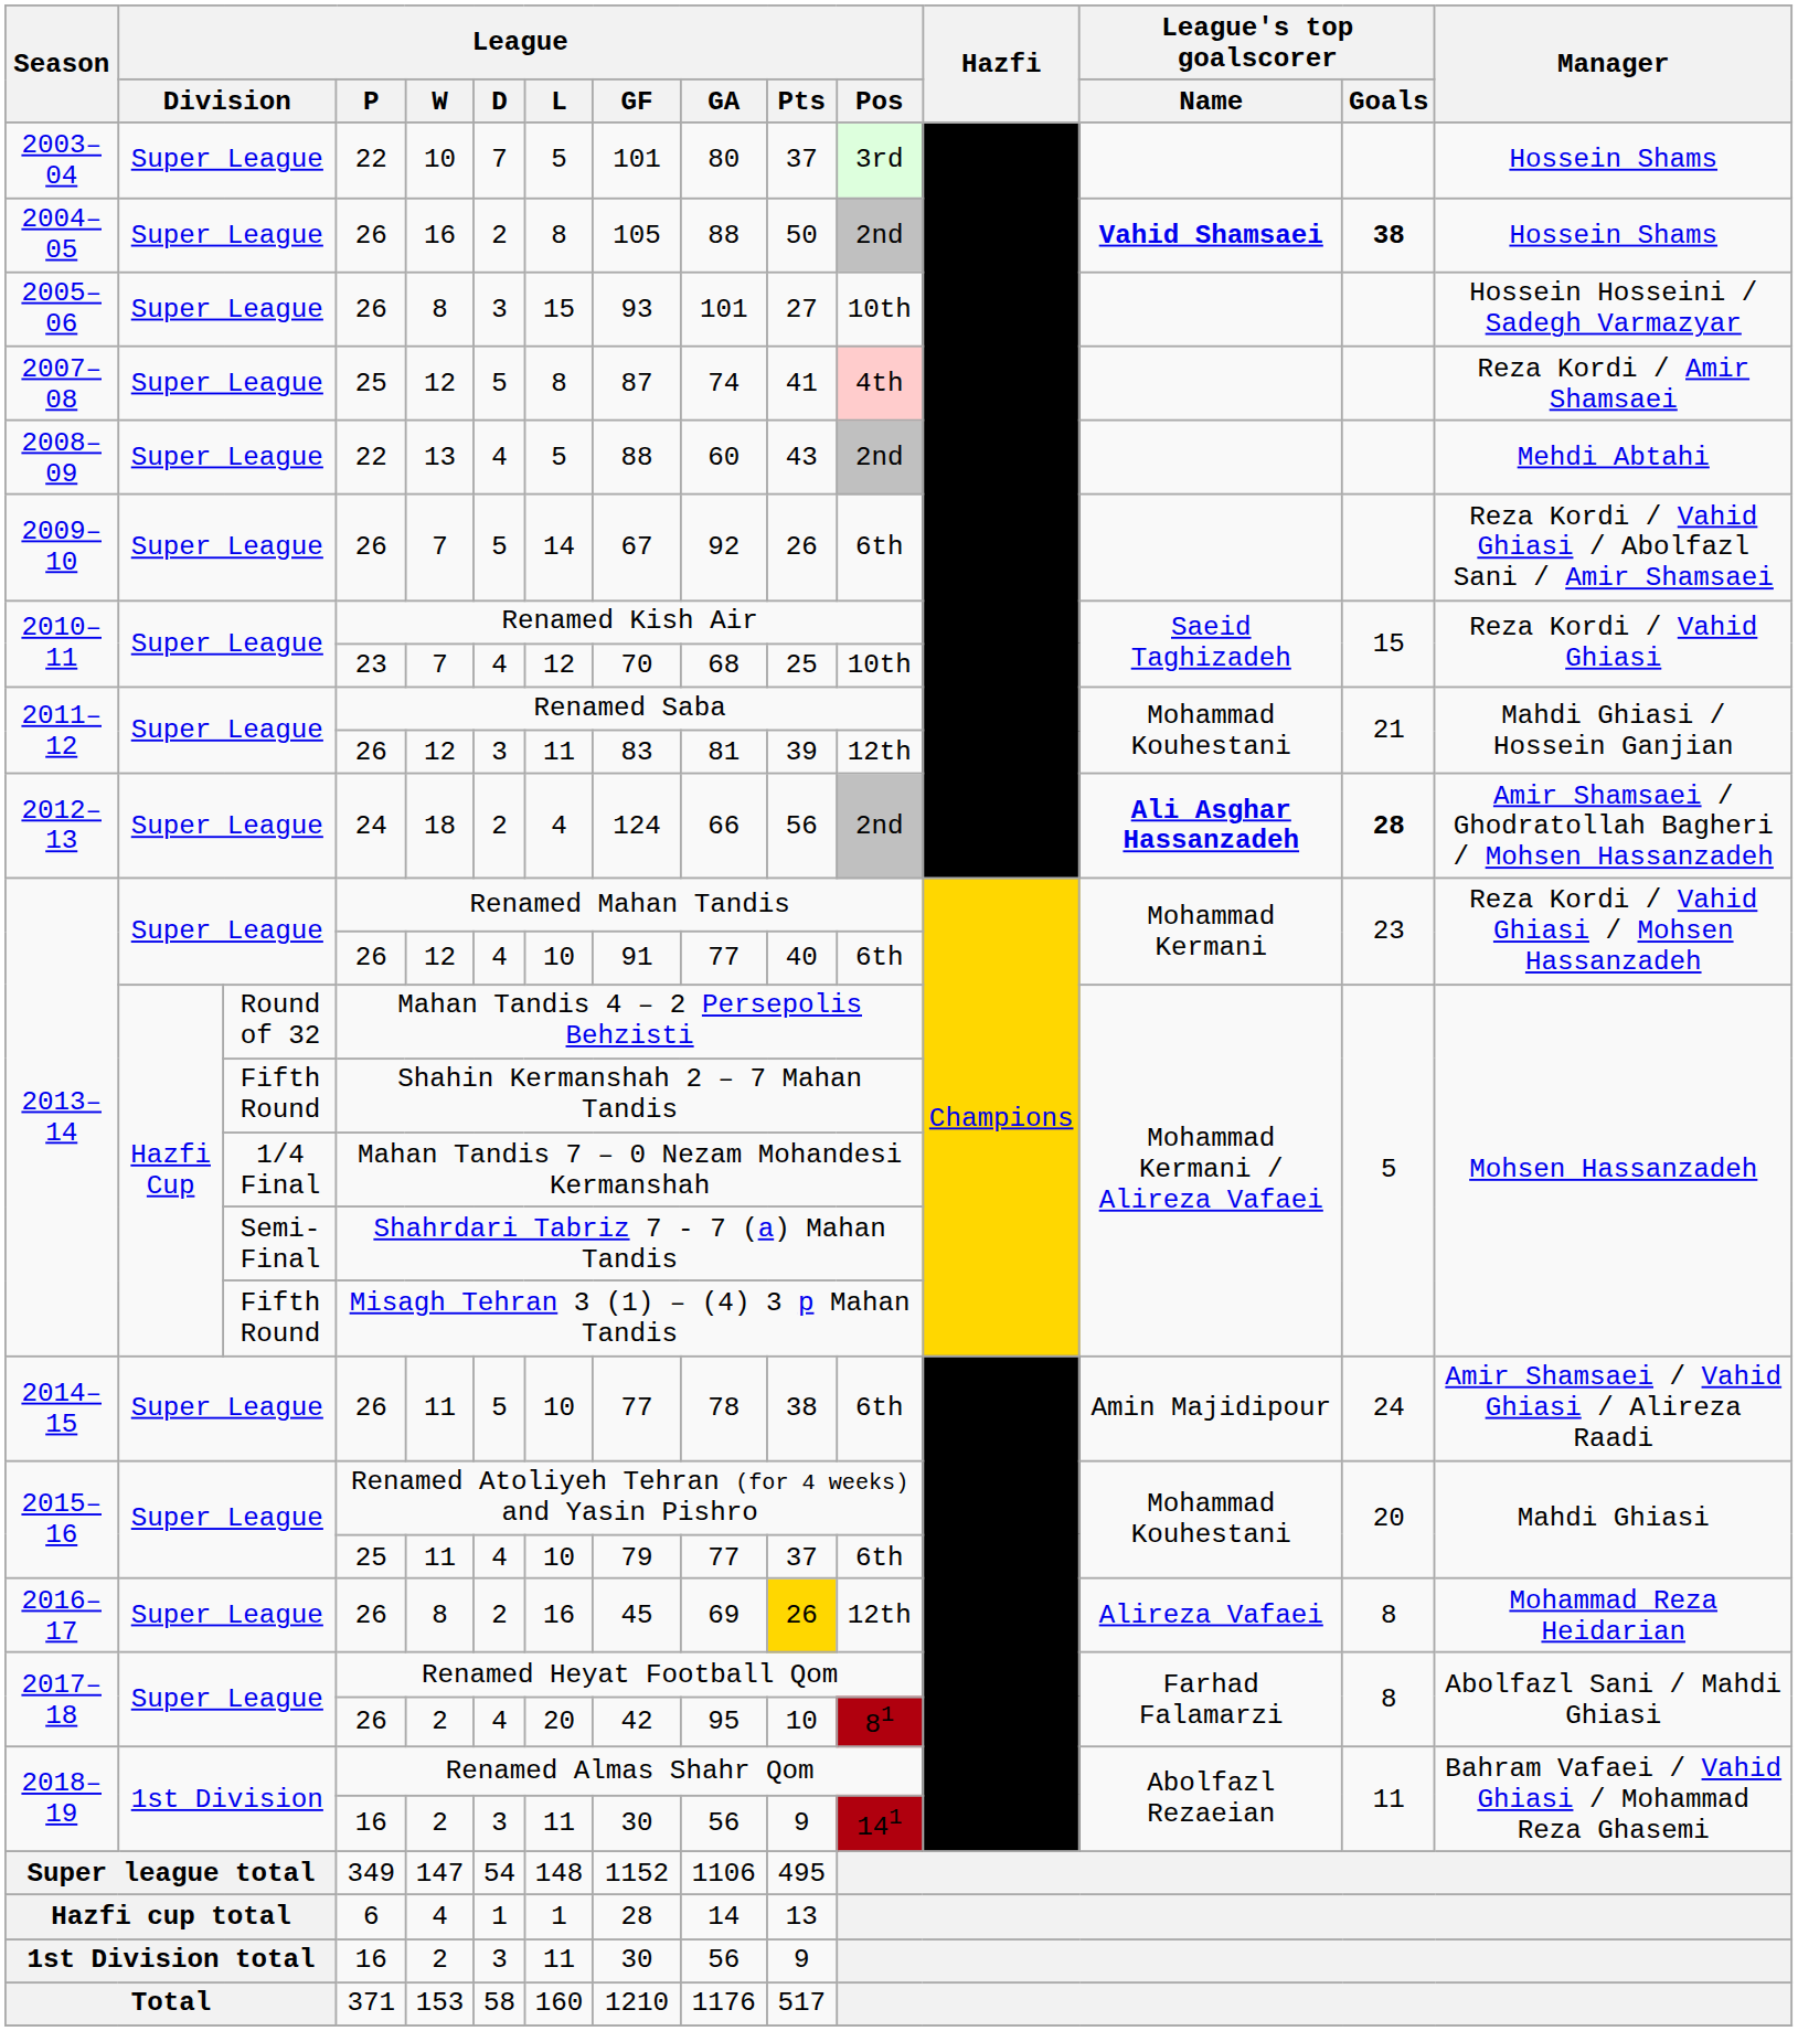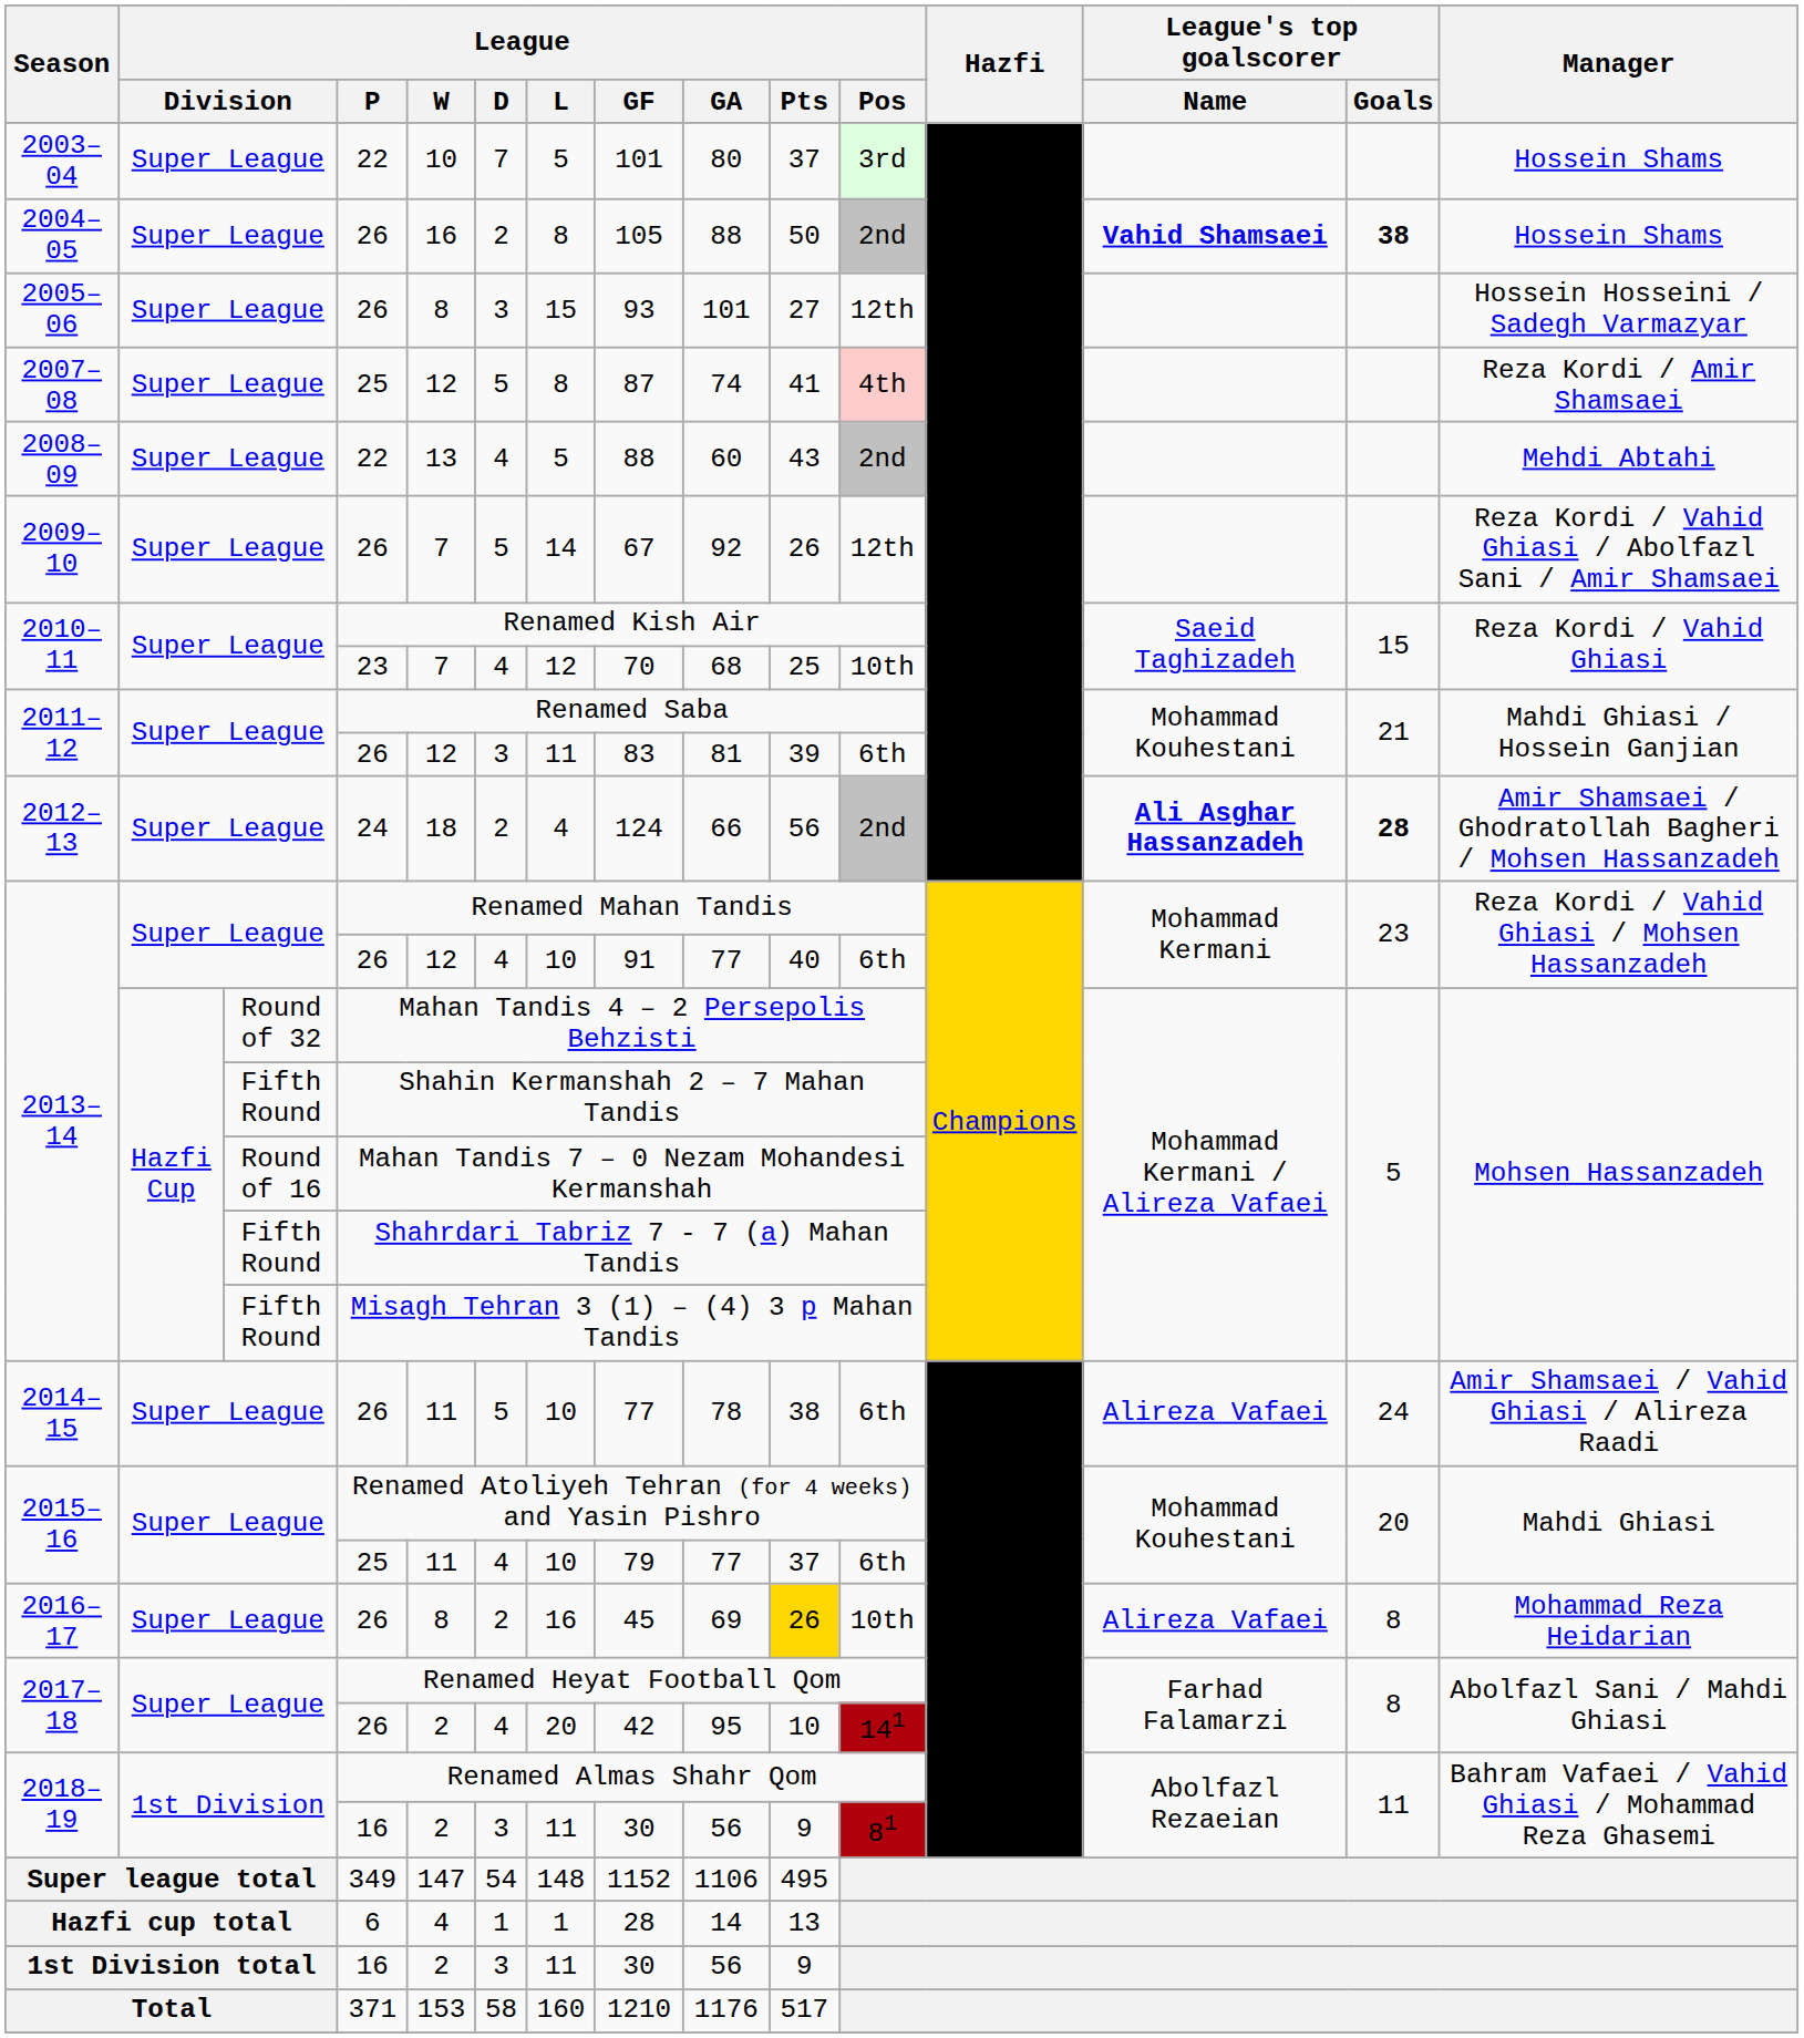2005–06 / 26 | League / Pos: 10th -> 12th
2009–10 / 26 | League / Pos: 6th -> 12th
2011–12 / 26 | League / Pos: 12th -> 6th
Mahan Tandis 7 – 0 Nezam Mohandesi Kermanshah | column 3: 1/4 Final -> Round of 16
Shahrdari Tabriz 7 - 7 (a) Mahan Tandis | column 3: Semi-Final -> Fifth Round
2014–15 / 26 | League's top goalscorer / Name: Amin Majidipour -> Alireza Vafaei
2016–17 / 26 | League / Pos: 12th -> 10th
2017–18 / 26 | League / Pos: 81 -> 141
2018–19 / 16 | League / Pos: 141 -> 81
